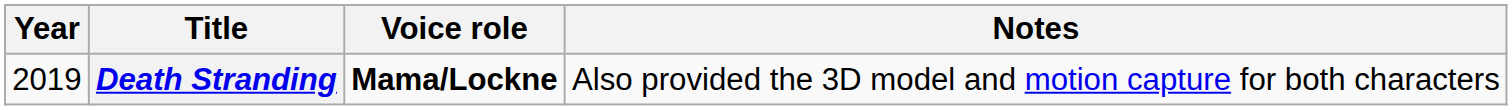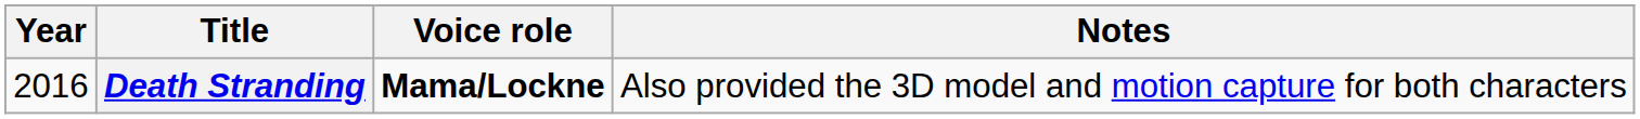Death Stranding | Year: 2019 -> 2016
